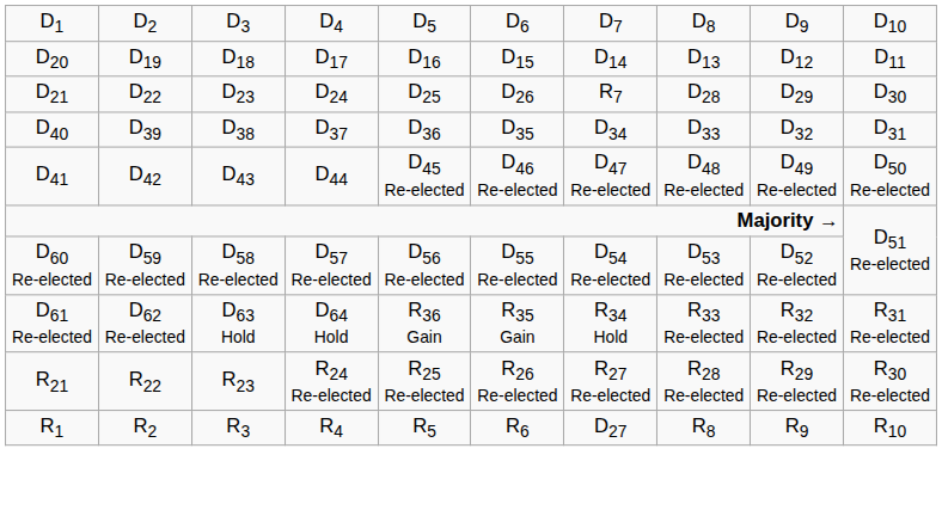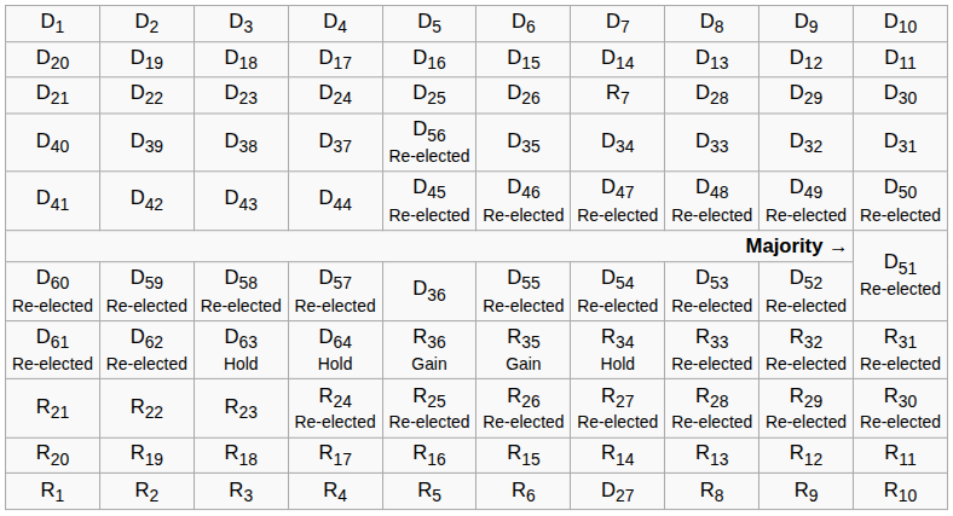D40 | column 5: D36 -> D56 Re-elected
D60 Re-elected | column 5: D56 Re-elected -> D36
+ row: R20 | R19 | R18 | R17 | R16 | R15 | R14 | R13 | R12 | R11
